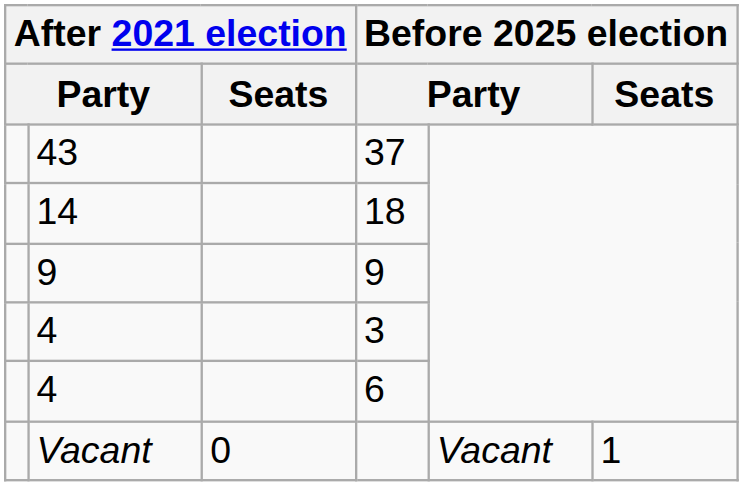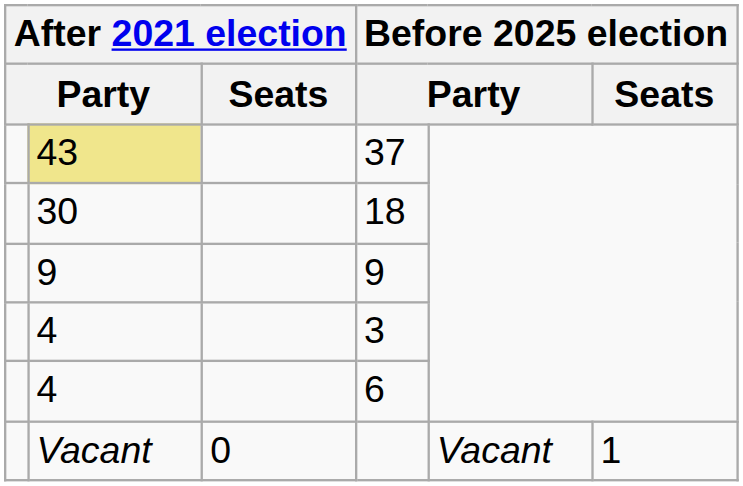37 | column 2: no background -> khaki background
18 | column 2: 14 -> 30
